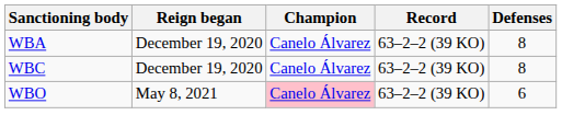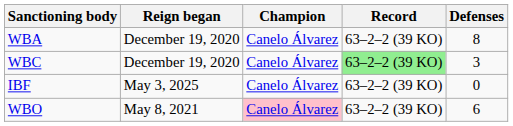WBC | Record: no background -> lightgreen background
WBC | Defenses: 8 -> 3
+ row: IBF | May 3, 2025 | Canelo Álvarez | 63–2–2 (39 KO) | 0
